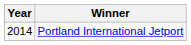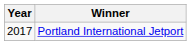Portland International Jetport | Year: 2014 -> 2017
